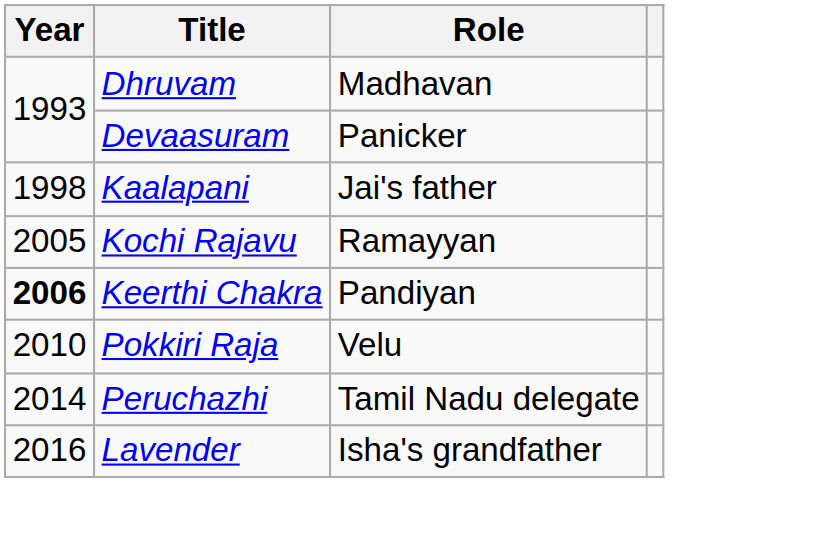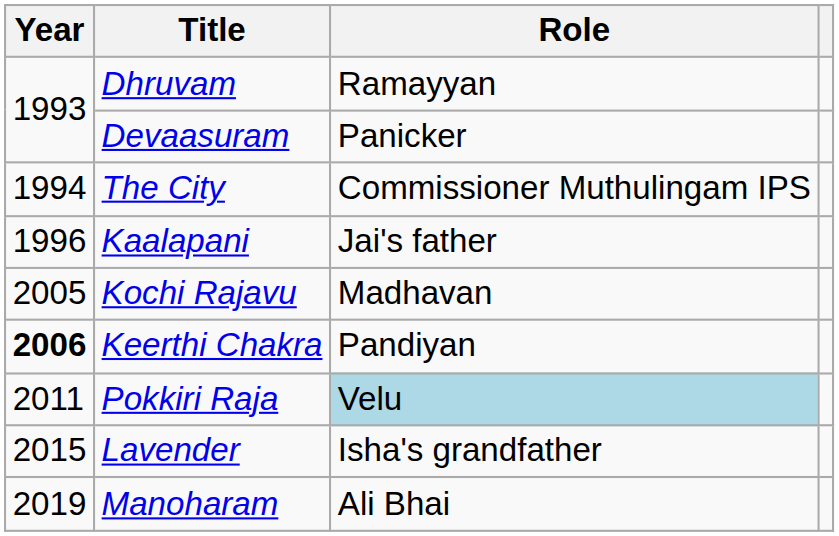Dhruvam | Role: Madhavan -> Ramayyan
+ row: 1994 | The City | Commissioner Muthulingam IPS
Kaalapani | Year: 1998 -> 1996
Kochi Rajavu | Role: Ramayyan -> Madhavan
Pokkiri Raja | Year: 2010 -> 2011
Pokkiri Raja | Role: no background -> lightblue background
- row: 2014 | Peruchazhi | Tamil Nadu delegate
Lavender | Year: 2016 -> 2015
+ row: 2019 | Manoharam | Ali Bhai
